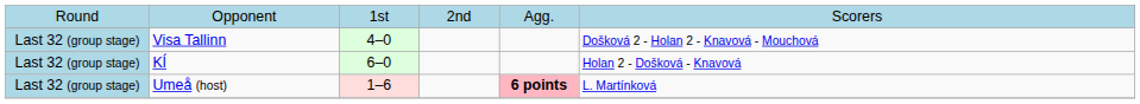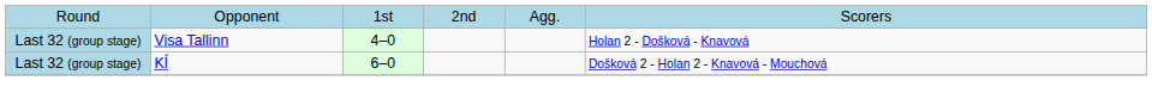Visa Tallinn | column 6: Došková 2 - Holan 2 - Knavová - Mouchová -> Holan 2 - Došková - Knavová
KÍ | column 6: Holan 2 - Došková - Knavová -> Došková 2 - Holan 2 - Knavová - Mouchová
- row: Last 32 (group stage) | Umeå (host) | 1–6 | 6 points | L. Martínková
